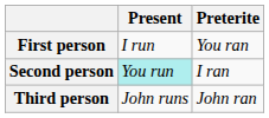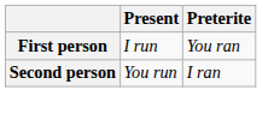Second person | Present: paleturquoise background -> no background
- row: Third person | John runs | John ran
